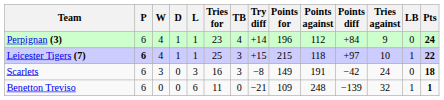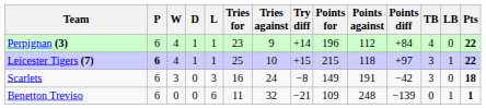columns swapped: Tries against <-> TB
Perpignan (3) | Pts: 24 -> 22
